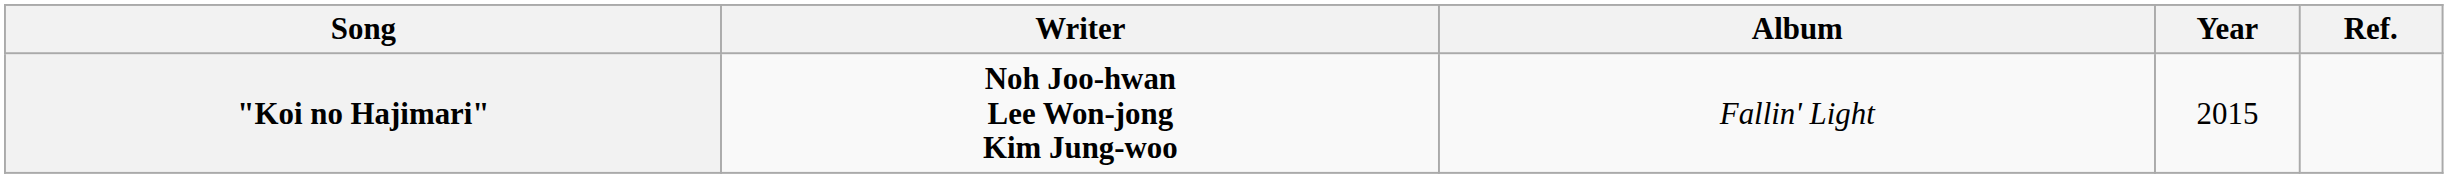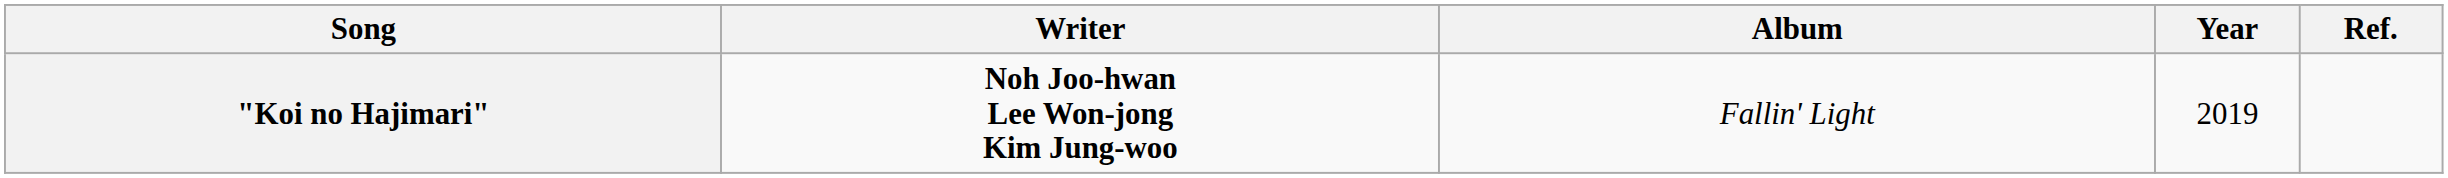"Koi no Hajimari" | Year: 2015 -> 2019
